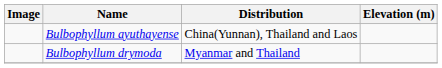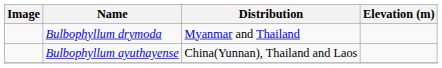rows swapped: Bulbophyllum ayuthayense <-> Bulbophyllum drymoda
